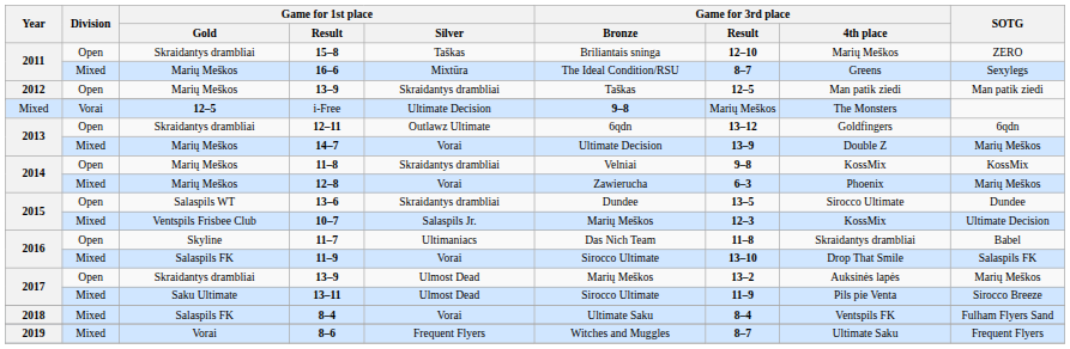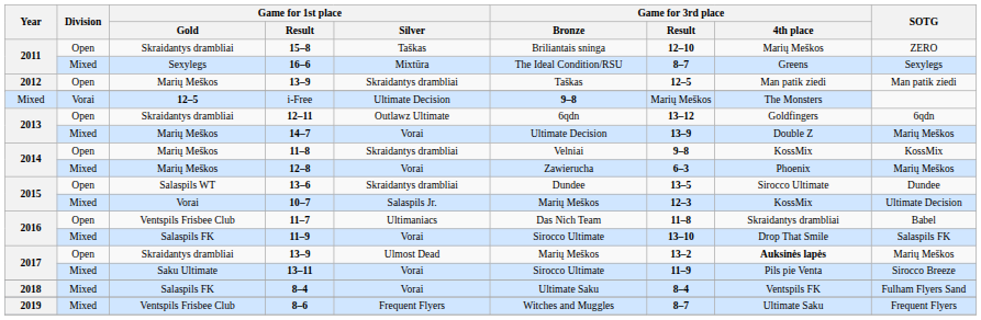16–6 | Game for 1st place / Gold: Marių Meškos -> Sexylegs
10–7 | Game for 1st place / Gold: Ventspils Frisbee Club -> Vorai
11–7 | Game for 1st place / Gold: Skyline -> Ventspils Frisbee Club
2017 / 13–9 | Game for 3rd place / 4th place: normal -> bold
13–11 | Game for 1st place / Silver: Ulmost Dead -> Vorai
8–6 | Game for 1st place / Gold: Vorai -> Ventspils Frisbee Club
